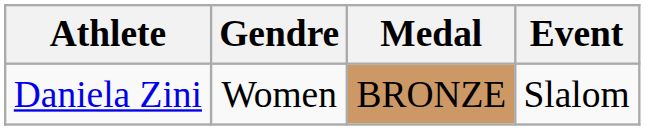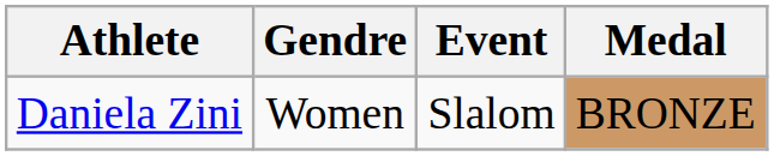columns swapped: Event <-> Medal
